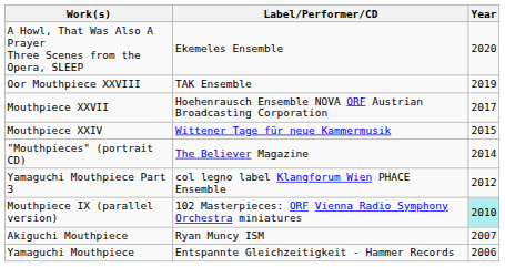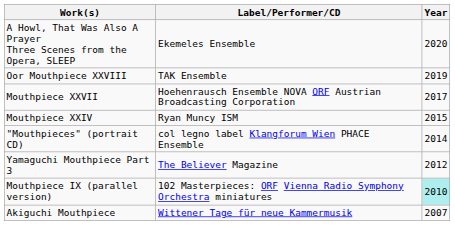Mouthpiece XXIV | Label/Performer/CD: Wittener Tage für neue Kammermusik -> Ryan Muncy ISM
"Mouthpieces" (portrait CD) | Label/Performer/CD: The Believer Magazine -> col legno label Klangforum Wien PHACE Ensemble
Yamaguchi Mouthpiece Part 3 | Label/Performer/CD: col legno label Klangforum Wien PHACE Ensemble -> The Believer Magazine
Akiguchi Mouthpiece | Label/Performer/CD: Ryan Muncy ISM -> Wittener Tage für neue Kammermusik
- row: Yamaguchi Mouthpiece | Entspannte Gleichzeitigkeit - Hammer Records | 2006
